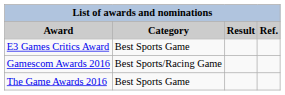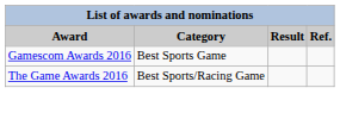- row: E3 Games Critics Award | Best Sports Game
Gamescom Awards 2016 | Category: Best Sports/Racing Game -> Best Sports Game
The Game Awards 2016 | Category: Best Sports Game -> Best Sports/Racing Game
